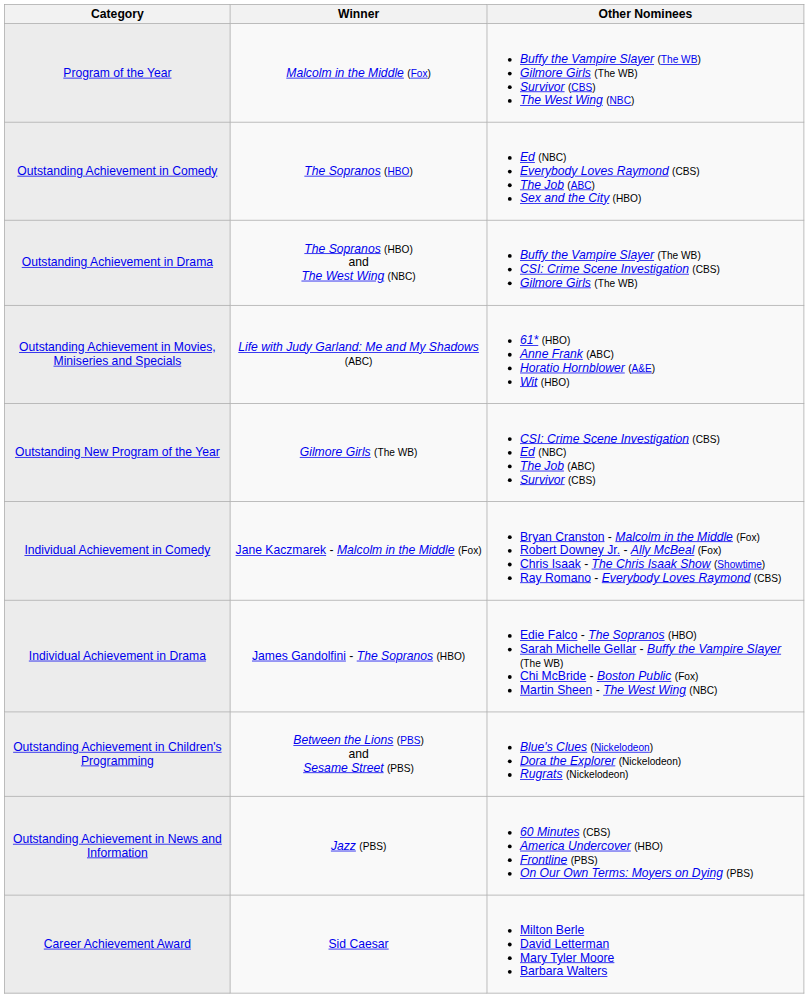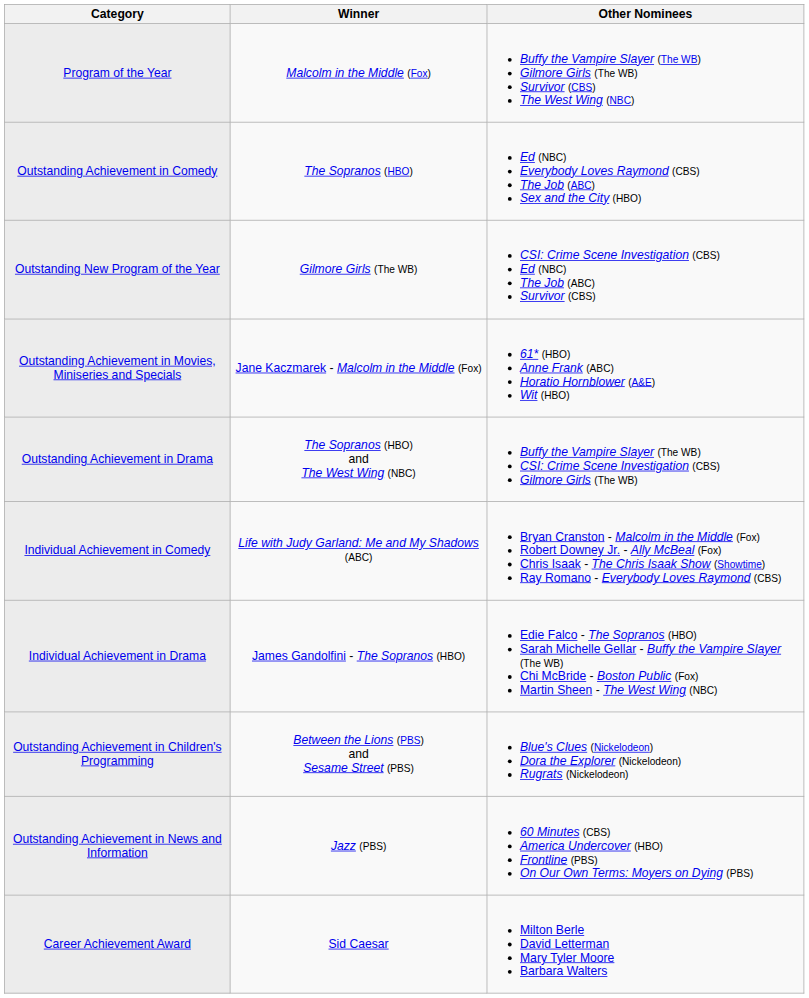rows swapped: Outstanding Achievement in Drama <-> Outstanding New Program of the Year
Outstanding Achievement in Movies, Miniseries and Specials | Winner: Life with Judy Garland: Me and My Shadows (ABC) -> Jane Kaczmarek - Malcolm in the Middle (Fox)
Individual Achievement in Comedy | Winner: Jane Kaczmarek - Malcolm in the Middle (Fox) -> Life with Judy Garland: Me and My Shadows (ABC)
